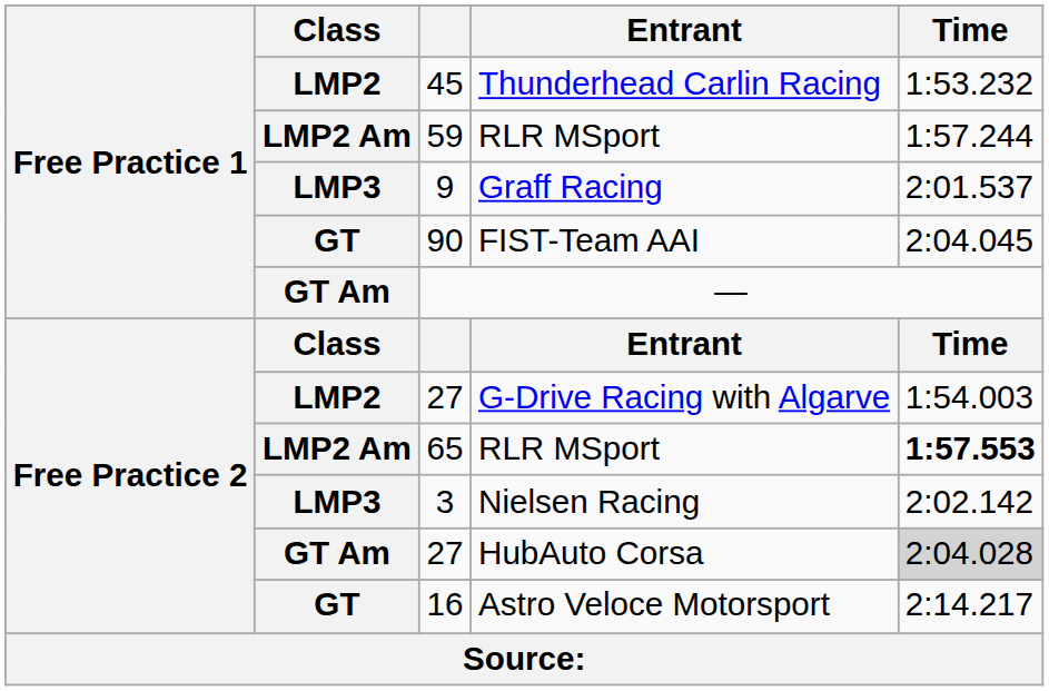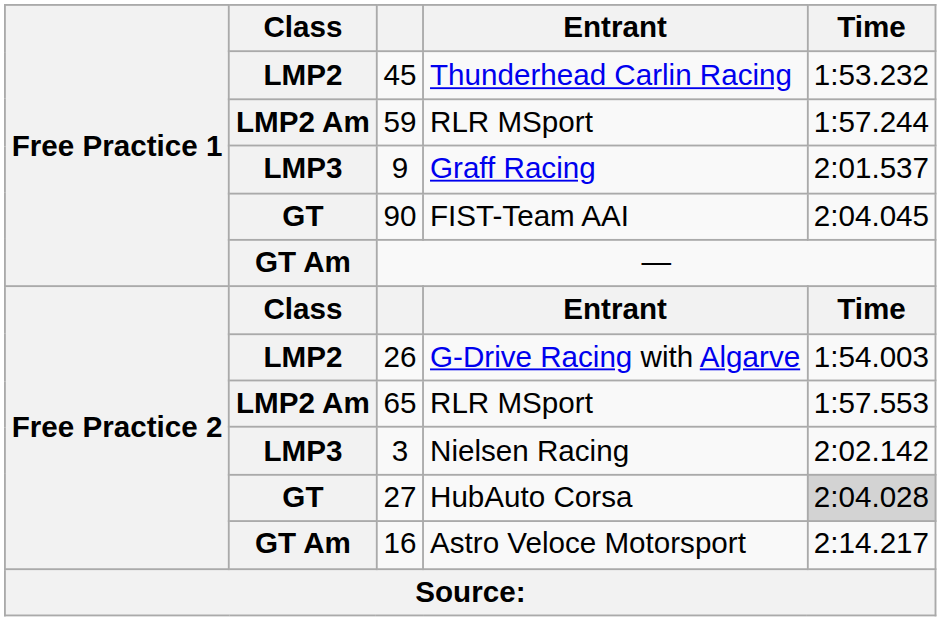G-Drive Racing with Algarve | column 3: 27 -> 26
Free Practice 2 / RLR MSport | Time: bold -> normal
HubAuto Corsa | Class: GT Am -> GT
Astro Veloce Motorsport | Class: GT -> GT Am
